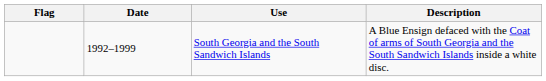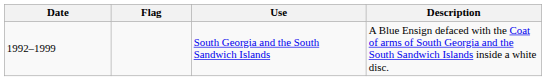columns swapped: Flag <-> Date
